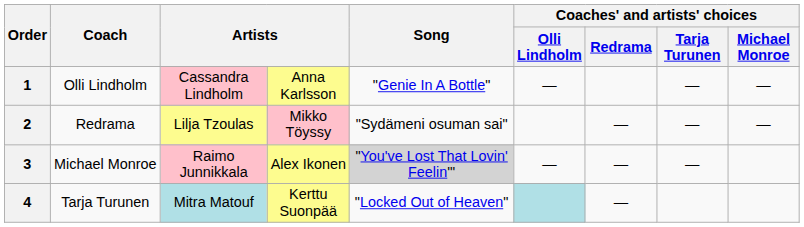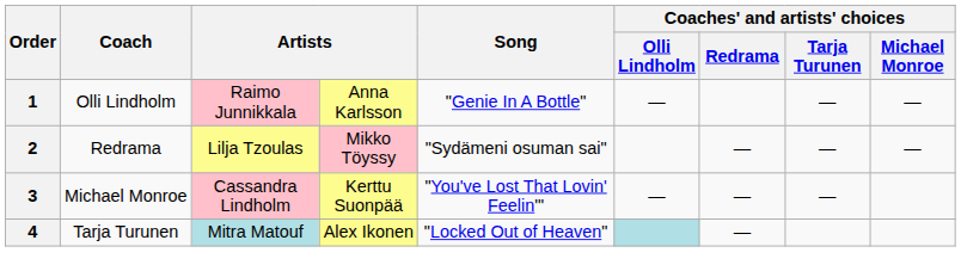1 | column 3: Cassandra Lindholm -> Raimo Junnikkala
3 | column 3: Raimo Junnikkala -> Cassandra Lindholm
3 | column 4: Alex Ikonen -> Kerttu Suonpää
3 | Song: lightgrey background -> no background
4 | column 4: Kerttu Suonpää -> Alex Ikonen
